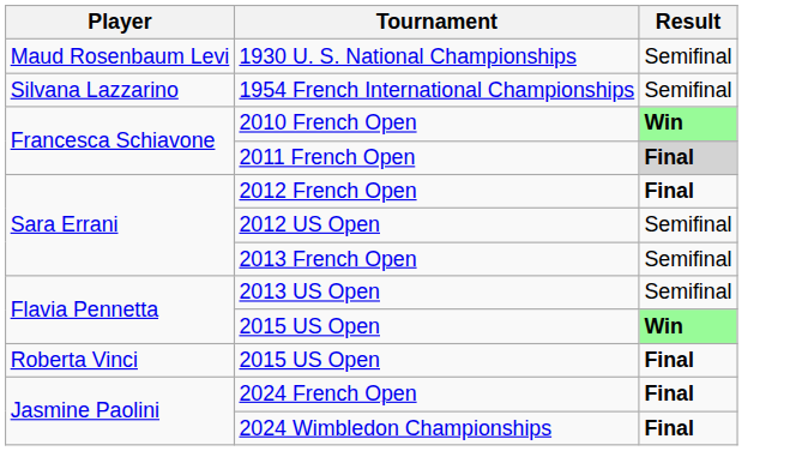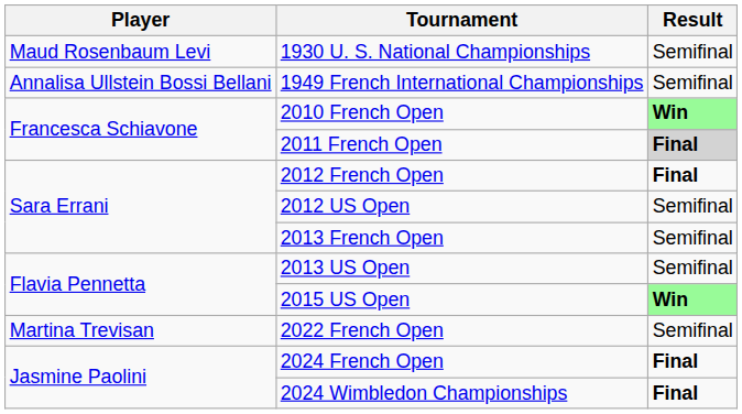+ row: Annalisa Ullstein Bossi Bellani | 1949 French International Championships | Semifinal
- row: Silvana Lazzarino | 1954 French International Championships | Semifinal
- row: Roberta Vinci | 2015 US Open | Final
+ row: Martina Trevisan | 2022 French Open | Semifinal
